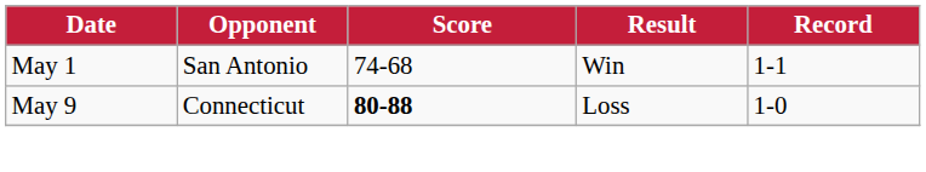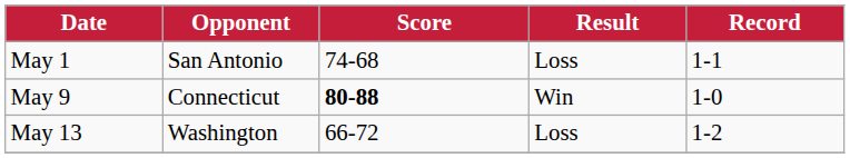May 1 | Result: Win -> Loss
May 9 | Result: Loss -> Win
+ row: May 13 | Washington | 66-72 | Loss | 1-2
